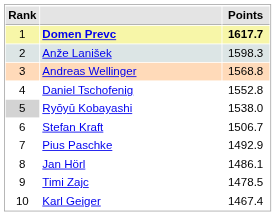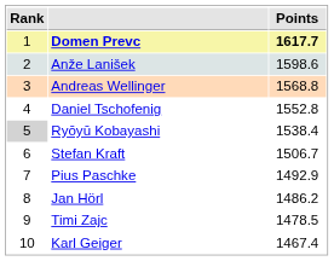Anže Lanišek | Points: 1598.3 -> 1598.6
Ryōyū Kobayashi | Points: 1538.0 -> 1538.4
Jan Hörl | Points: 1486.1 -> 1486.2
